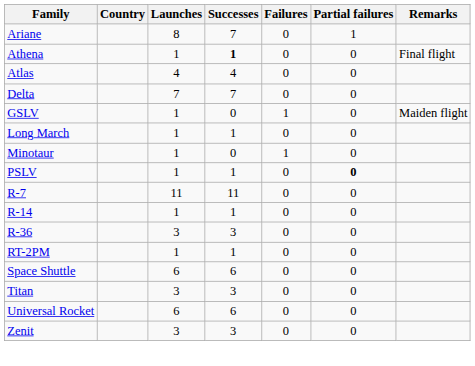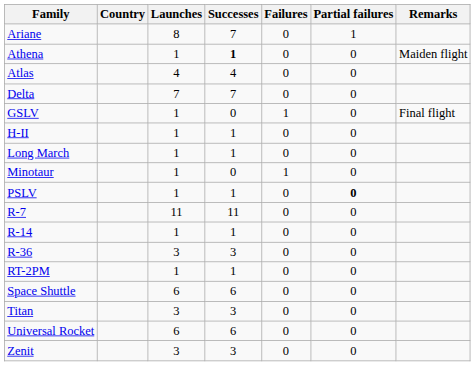Athena | Remarks: Final flight -> Maiden flight
GSLV | Remarks: Maiden flight -> Final flight
+ row: H-II | 1 | 1 | 0 | 0
